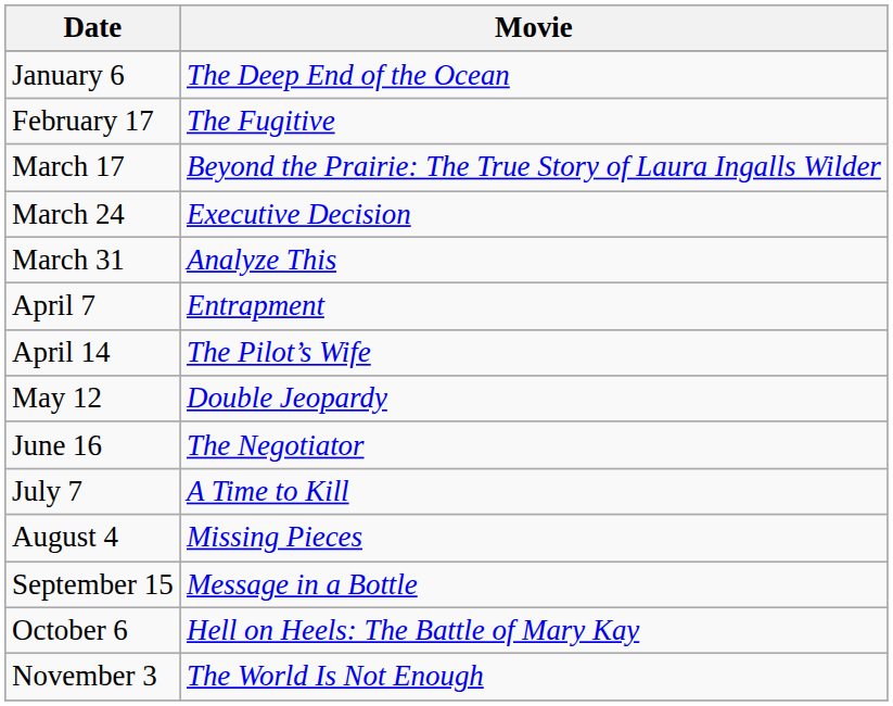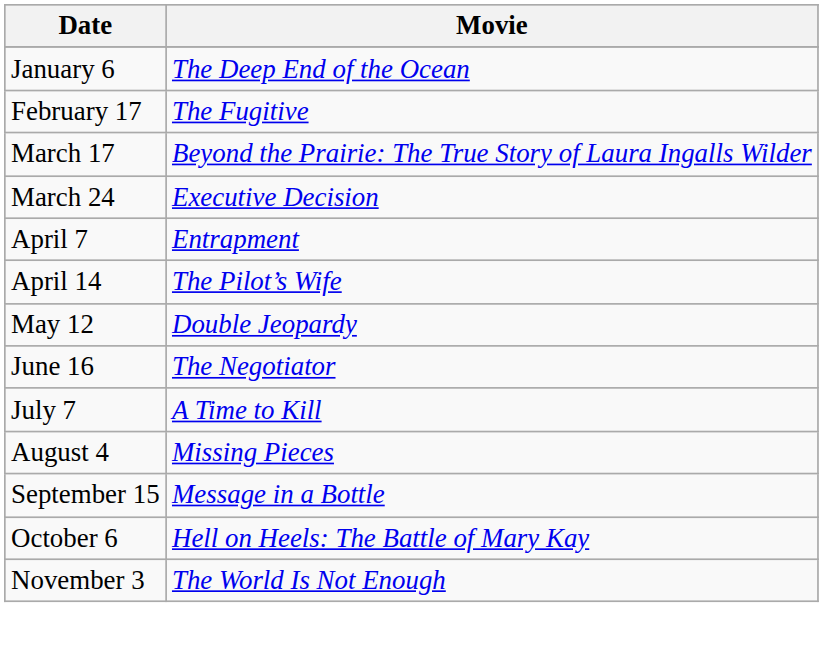- row: March 31 | Analyze This
